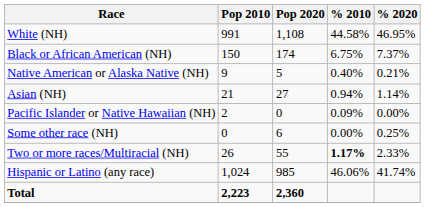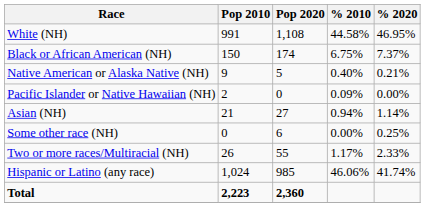rows swapped: Asian (NH) <-> Pacific Islander or Native Hawaiian (NH)
Two or more races/Multiracial (NH) | % 2010: bold -> normal
